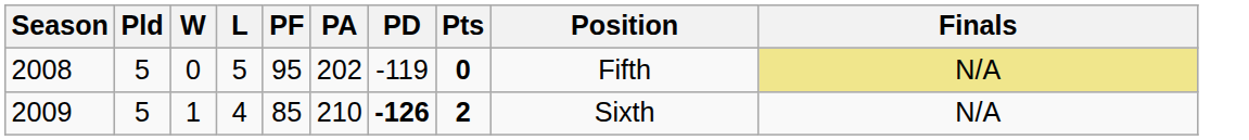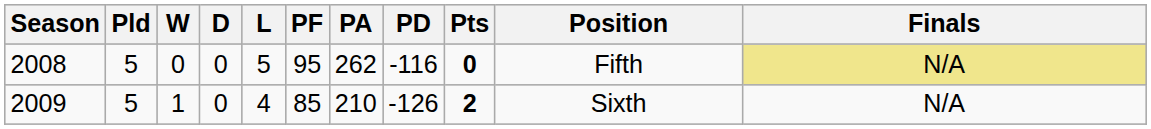+ column: D | 0 | 0
2008 | PA: 202 -> 262
2008 | PD: -119 -> -116
2009 | PD: bold -> normal
